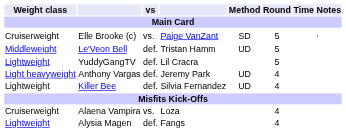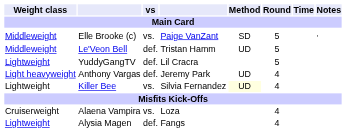Elle Brooke (c) | Weight class: Cruiserweight -> Middleweight
Killer Bee | vs: def. -> vs.
Killer Bee | Method: no background -> lightyellow background
